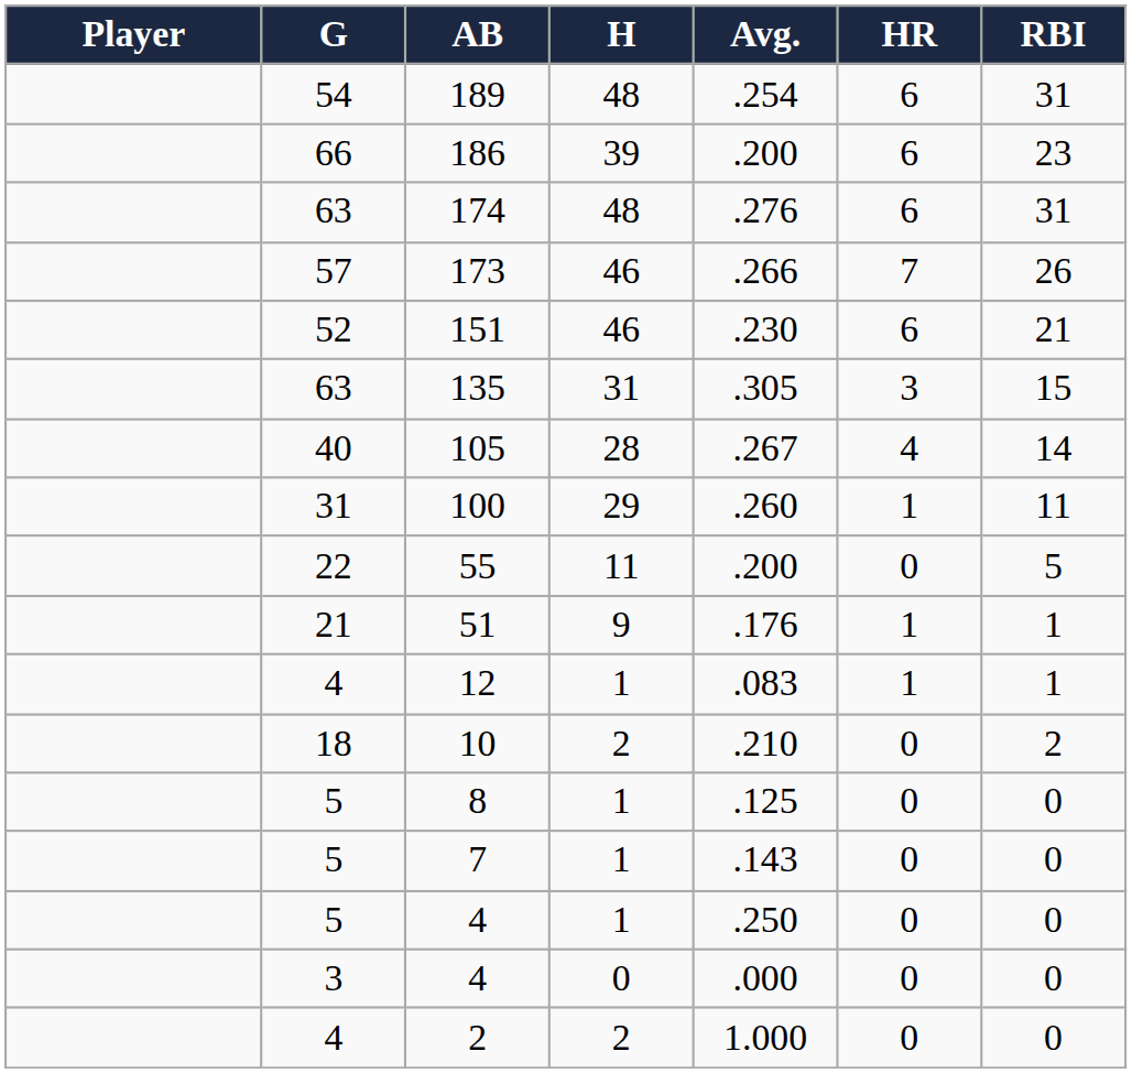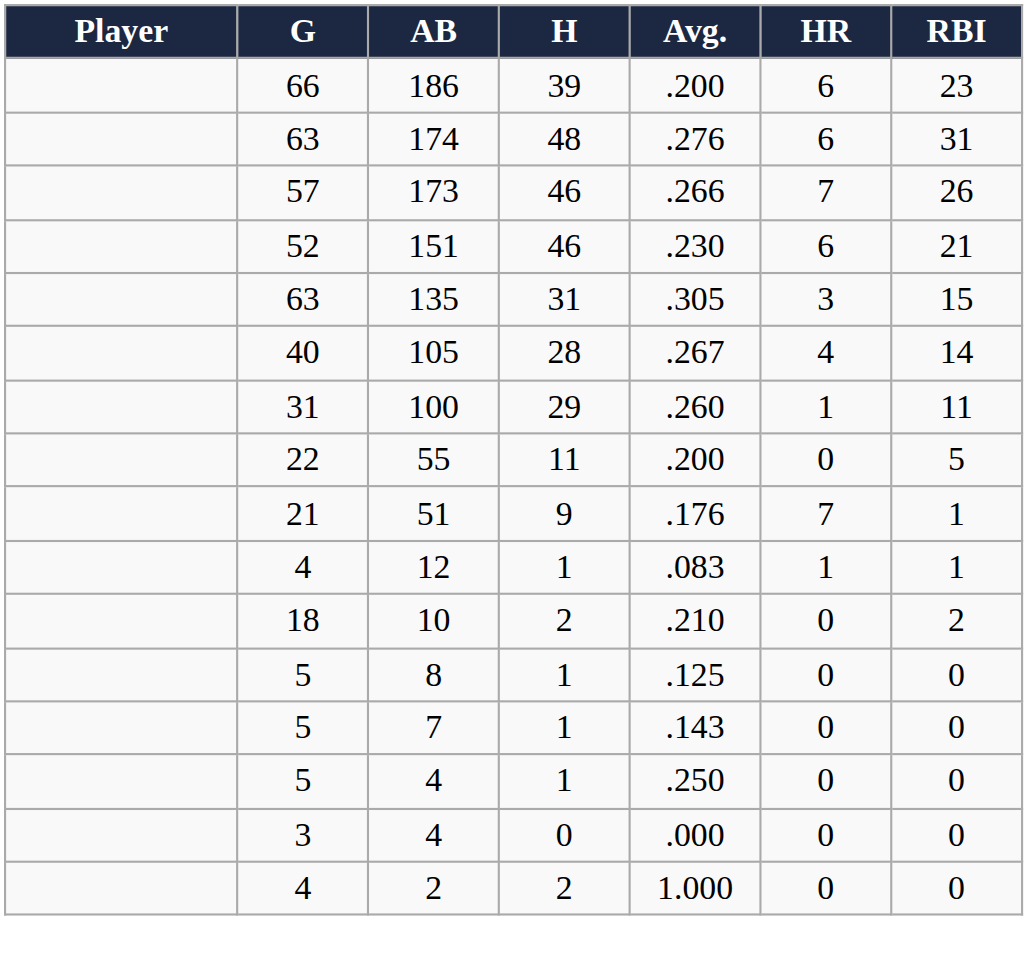- row: 54 | 189 | 48 | .254 | 6 | 31
51 | HR: 1 -> 7
